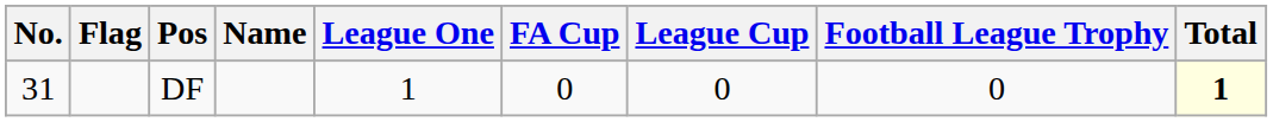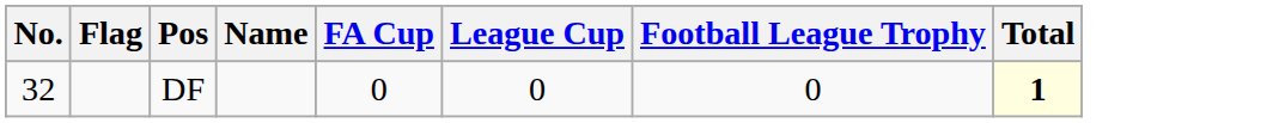- column: League One | 1
DF | No.: 31 -> 32
